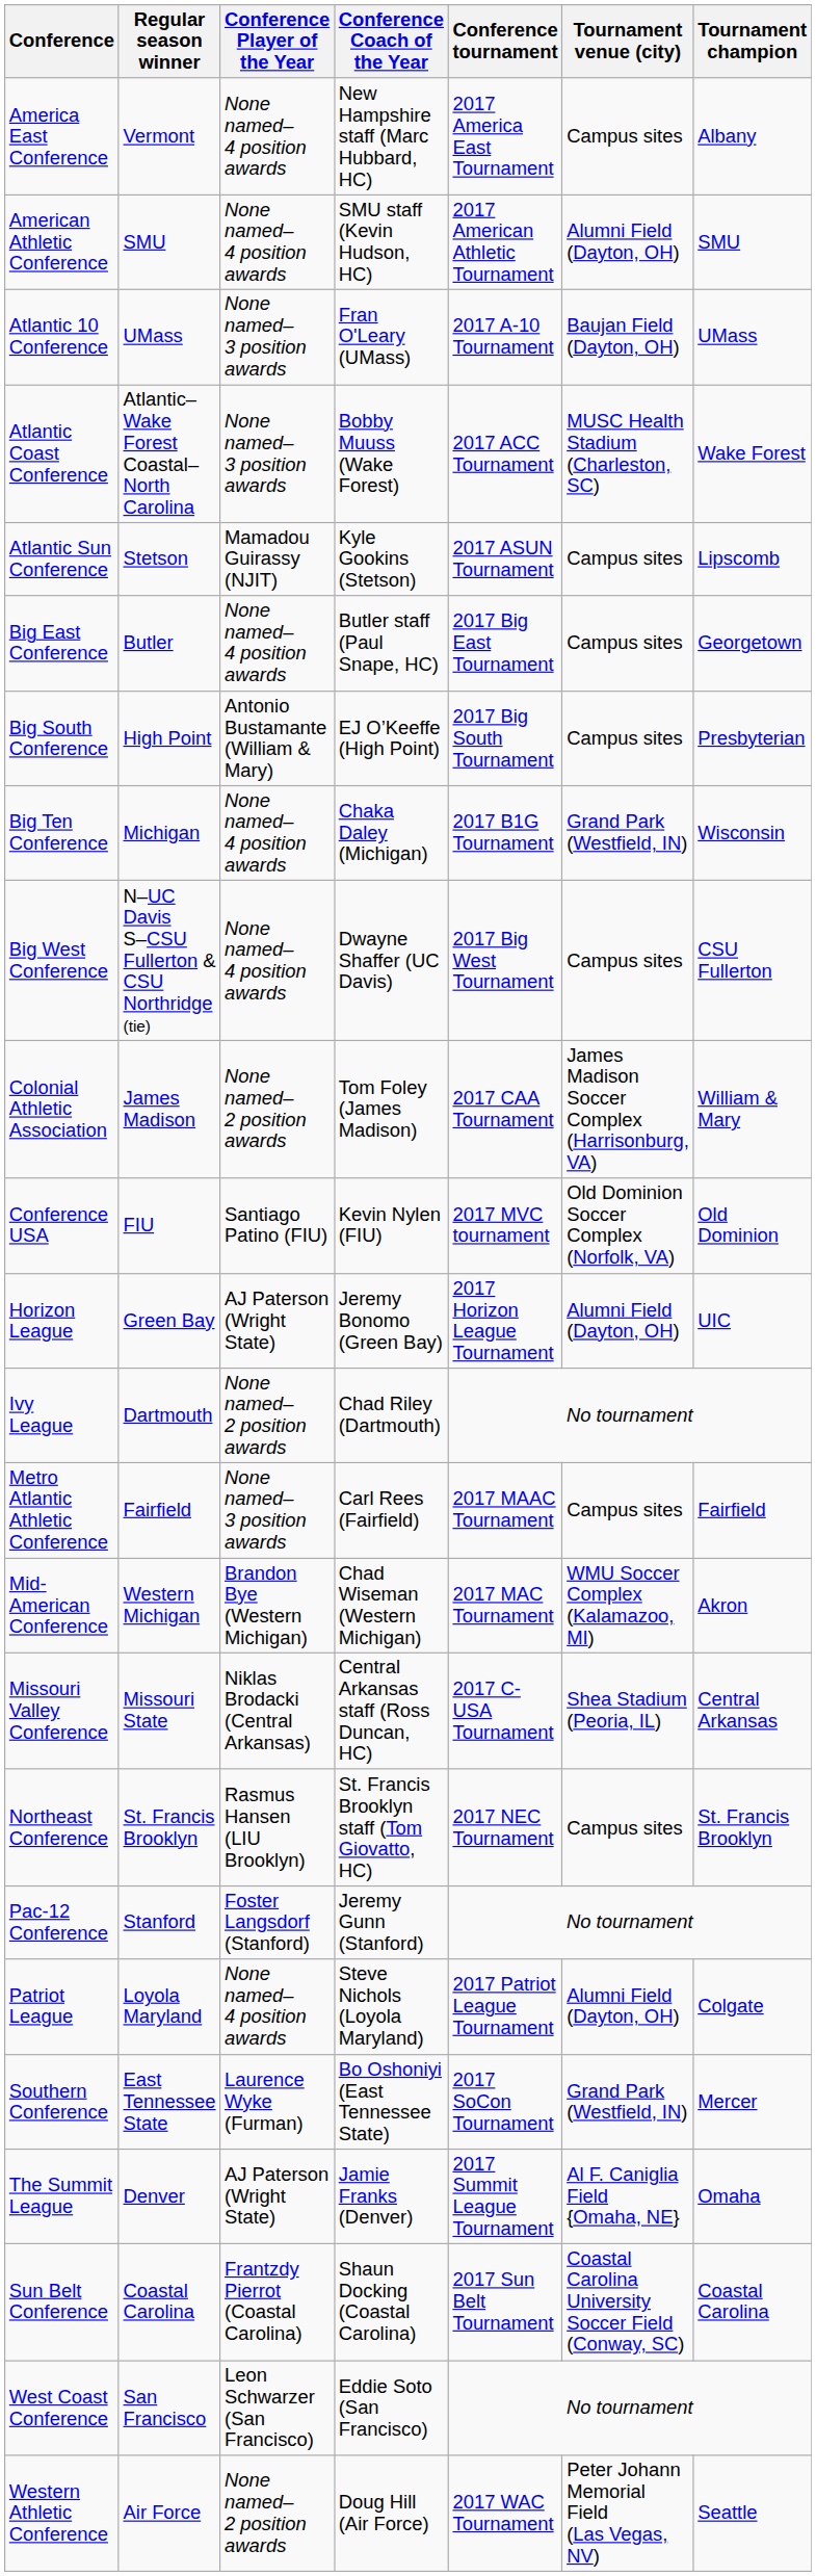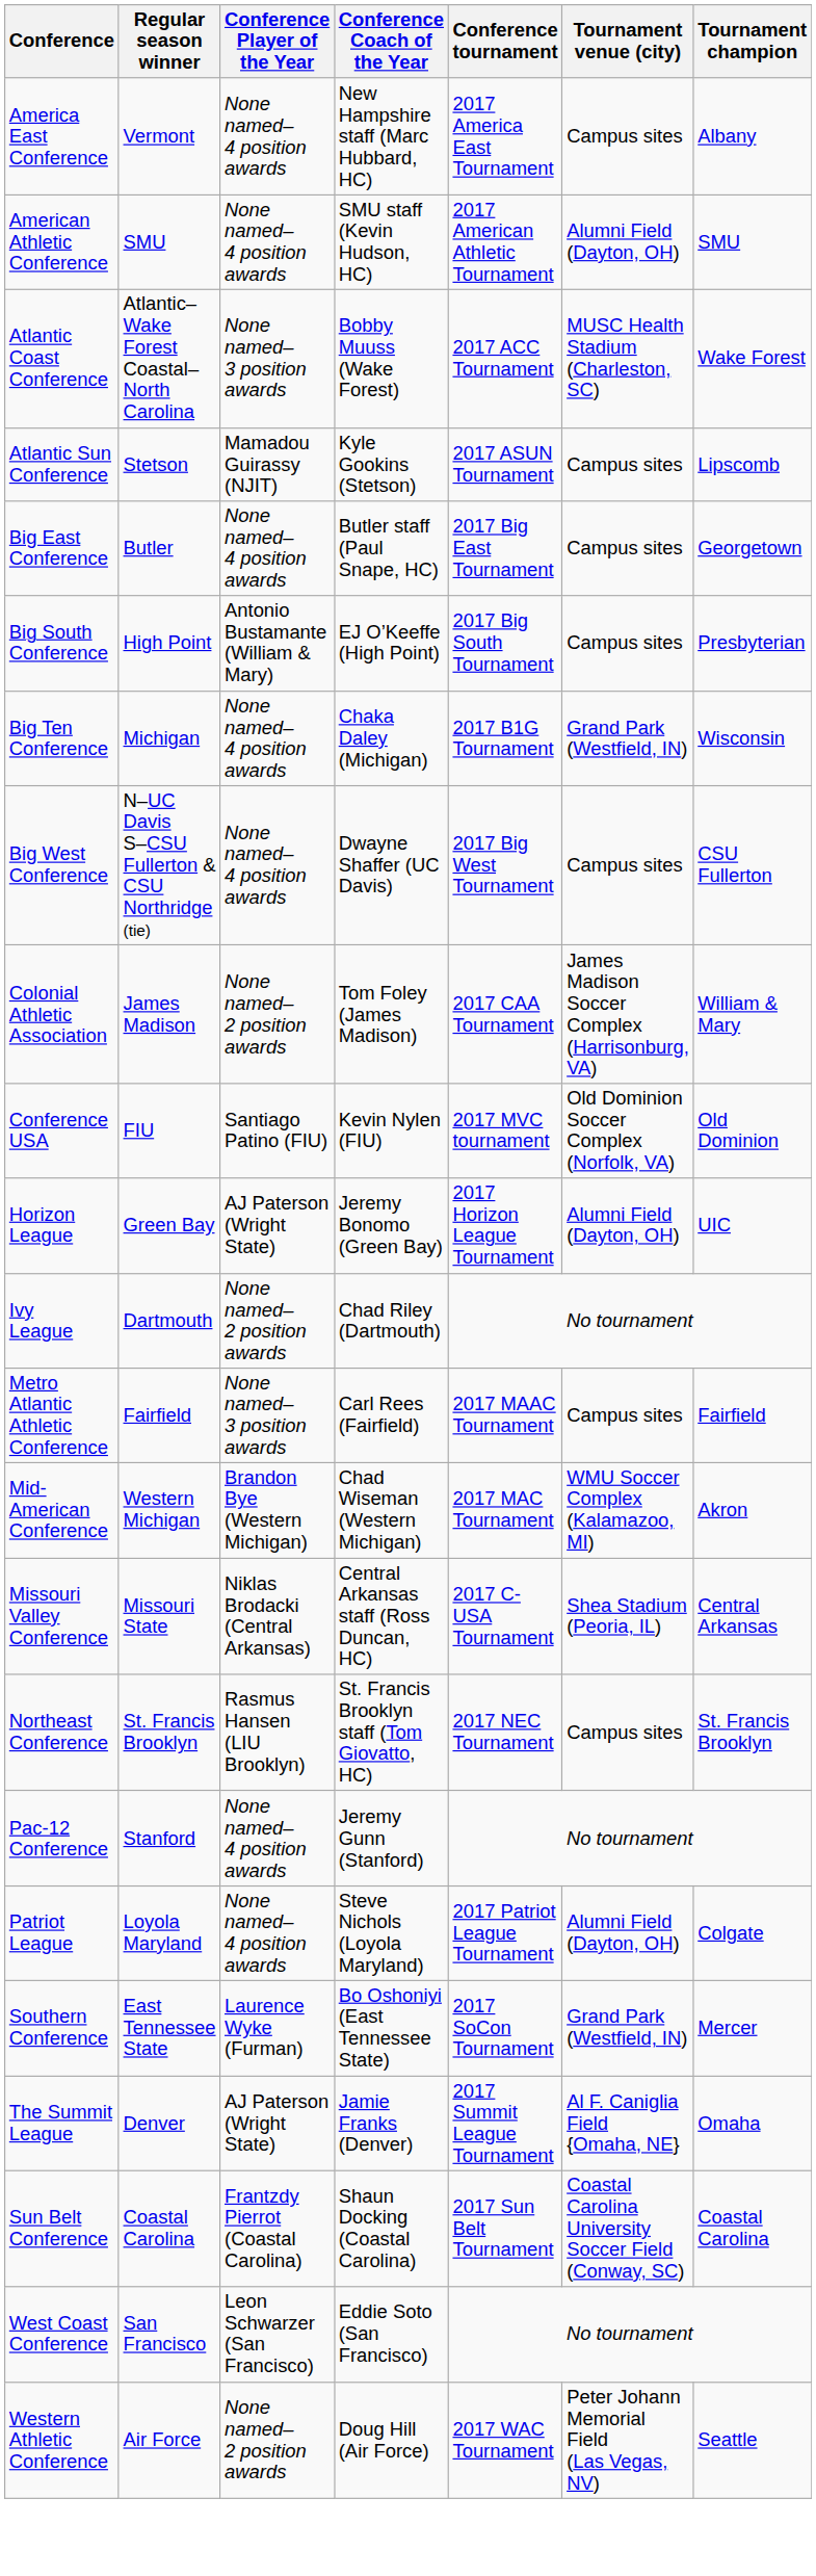- row: Atlantic 10 Conference | UMass | None named– 3 position awards | Fran O'Leary (UMass) | 2017 A-10 Tournament | Baujan Field (Dayton, OH) | UMass
Pac-12 Conference | Conference Player of the Year: Foster Langsdorf (Stanford) -> None named– 4 position awards
